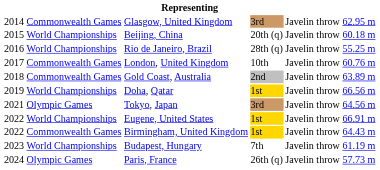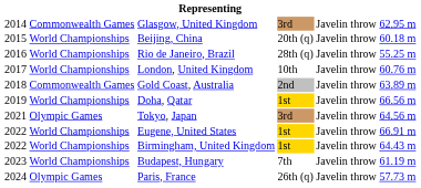London, United Kingdom | column 2: Commonwealth Games -> World Championships
Birmingham, United Kingdom | column 2: Commonwealth Games -> World Championships
